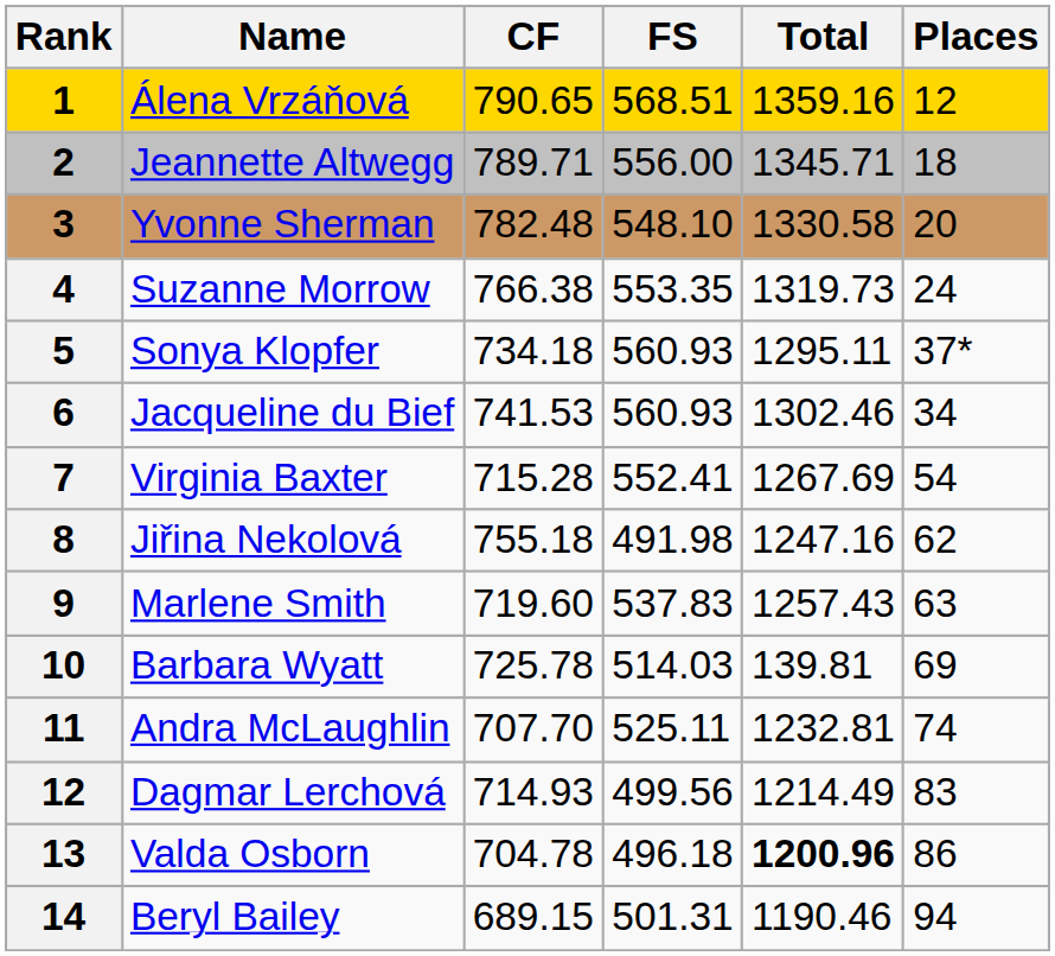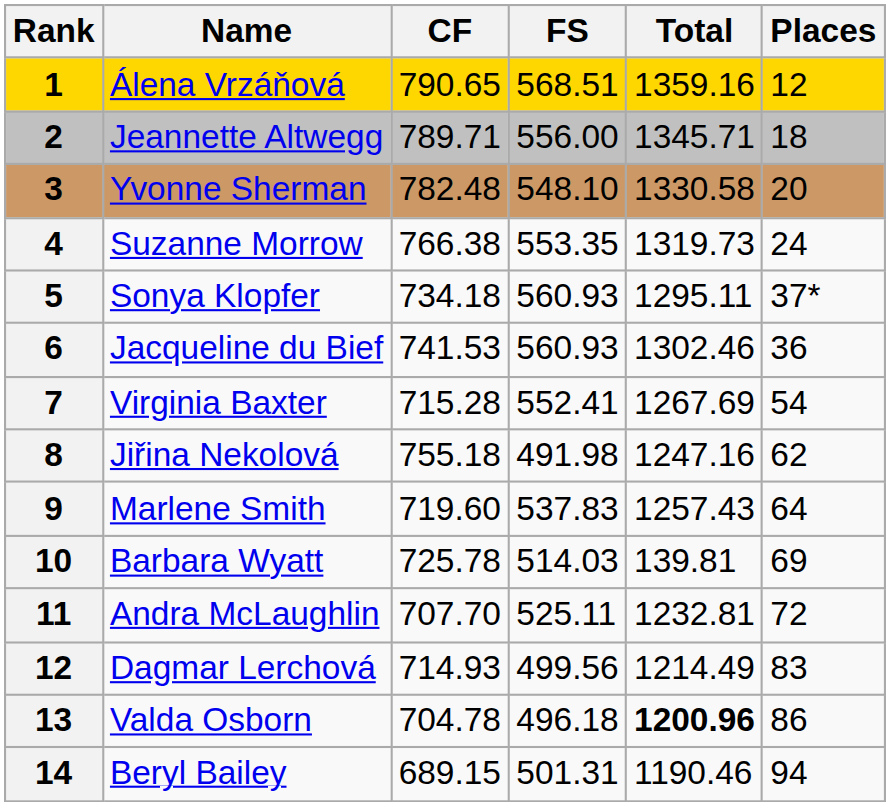Jacqueline du Bief | Places: 34 -> 36
Marlene Smith | Places: 63 -> 64
Andra McLaughlin | Places: 74 -> 72
